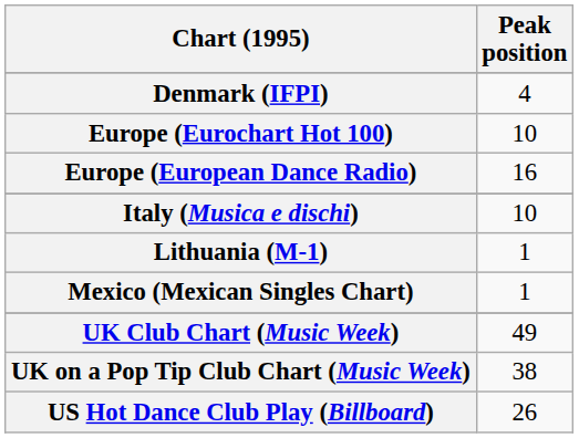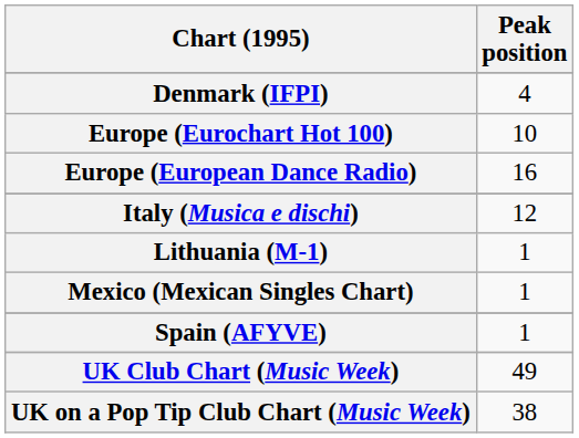Italy (Musica e dischi) | Peak position: 10 -> 12
+ row: Spain (AFYVE) | 1
- row: US Hot Dance Club Play (Billboard) | 26
